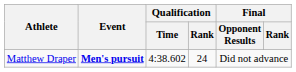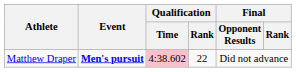Matthew Draper | Qualification / Time: no background -> pink background
Matthew Draper | Qualification / Rank: 24 -> 22
